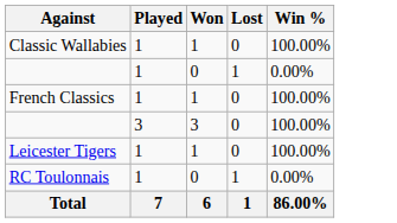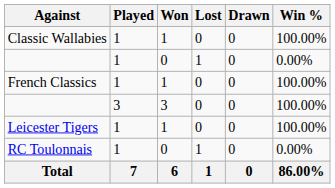+ column: Drawn | 0 | 0 | 0 | 0 | 0 | 0 | 0
